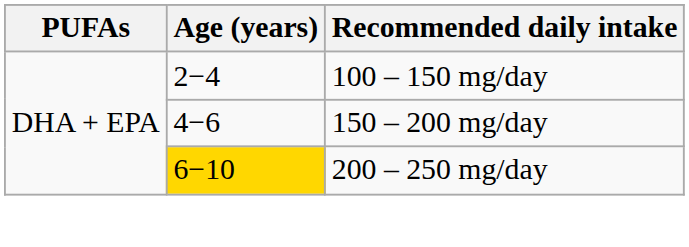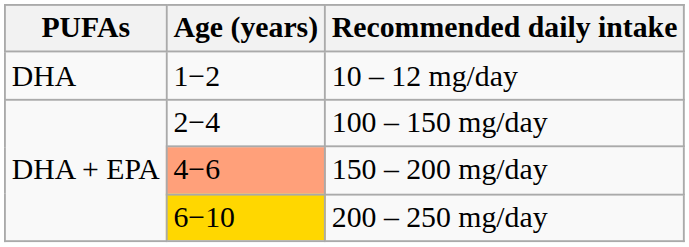+ row: DHA | 1−2 | 10 – 12 mg/day
150 – 200 mg/day | Age (years): no background -> lightsalmon background
